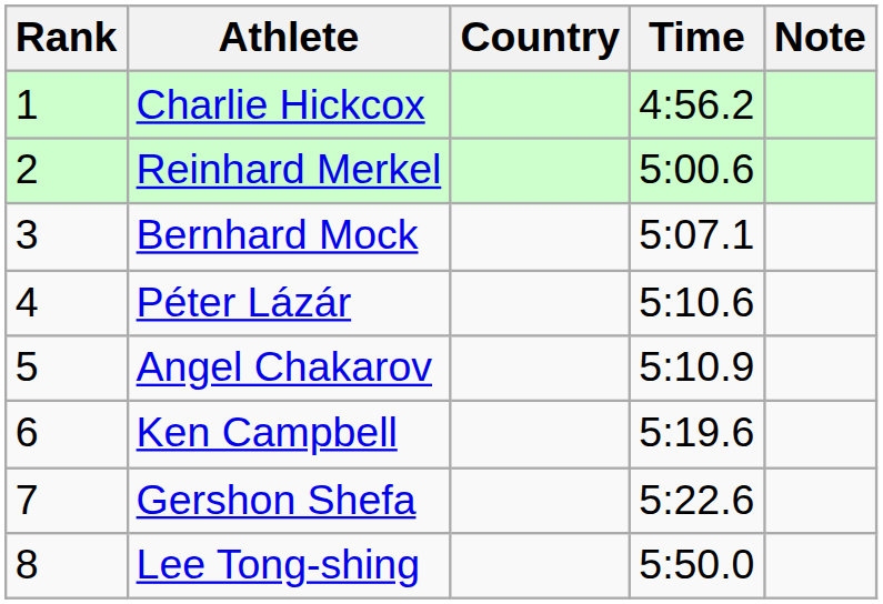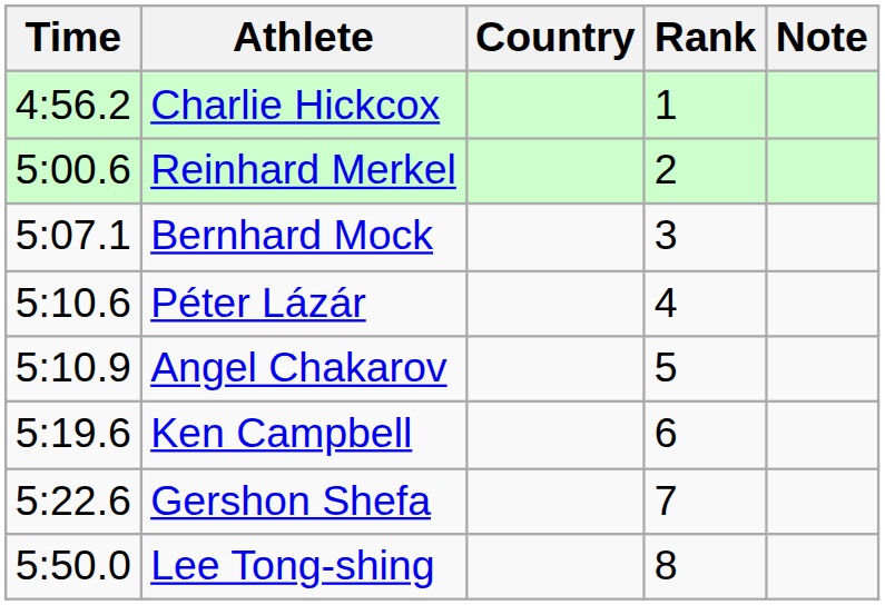columns swapped: Rank <-> Time
